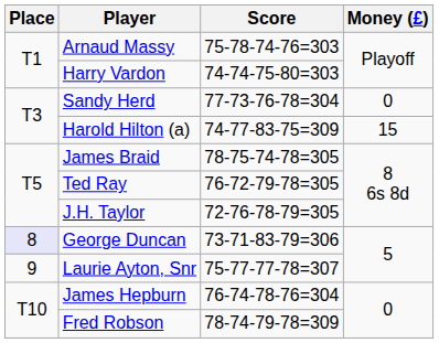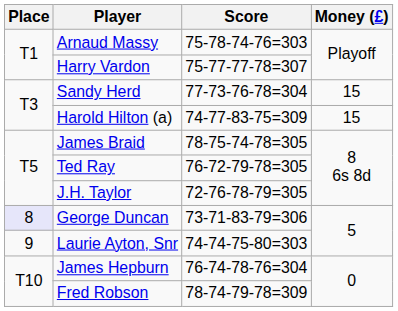Harry Vardon | Score: 74-74-75-80=303 -> 75-77-77-78=307
Sandy Herd | Money (£): 0 -> 15
Laurie Ayton, Snr | Score: 75-77-77-78=307 -> 74-74-75-80=303
